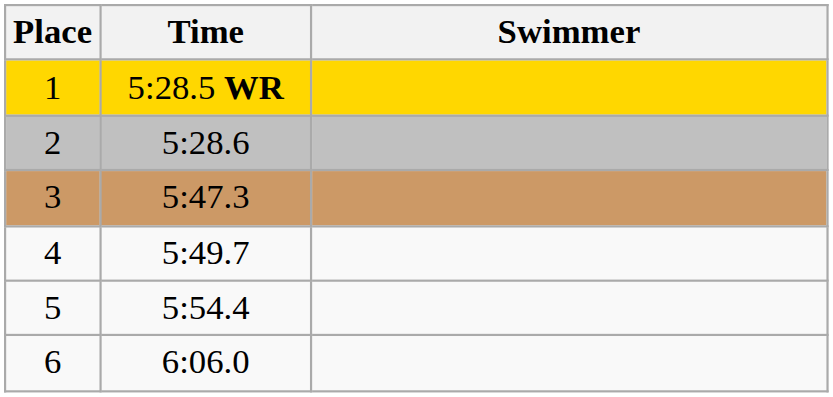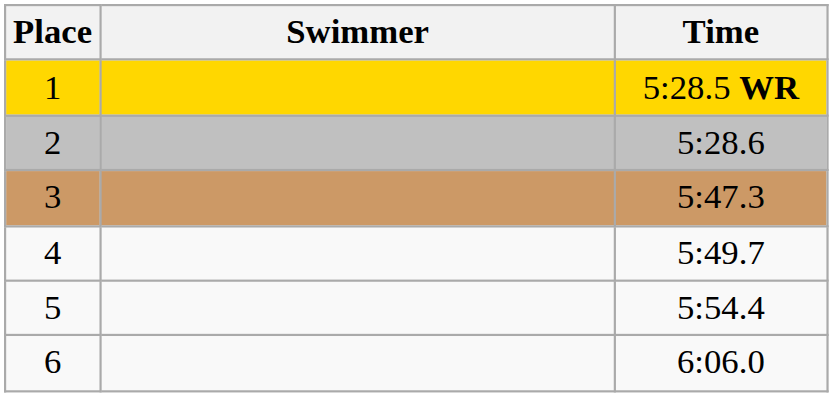columns swapped: Swimmer <-> Time
